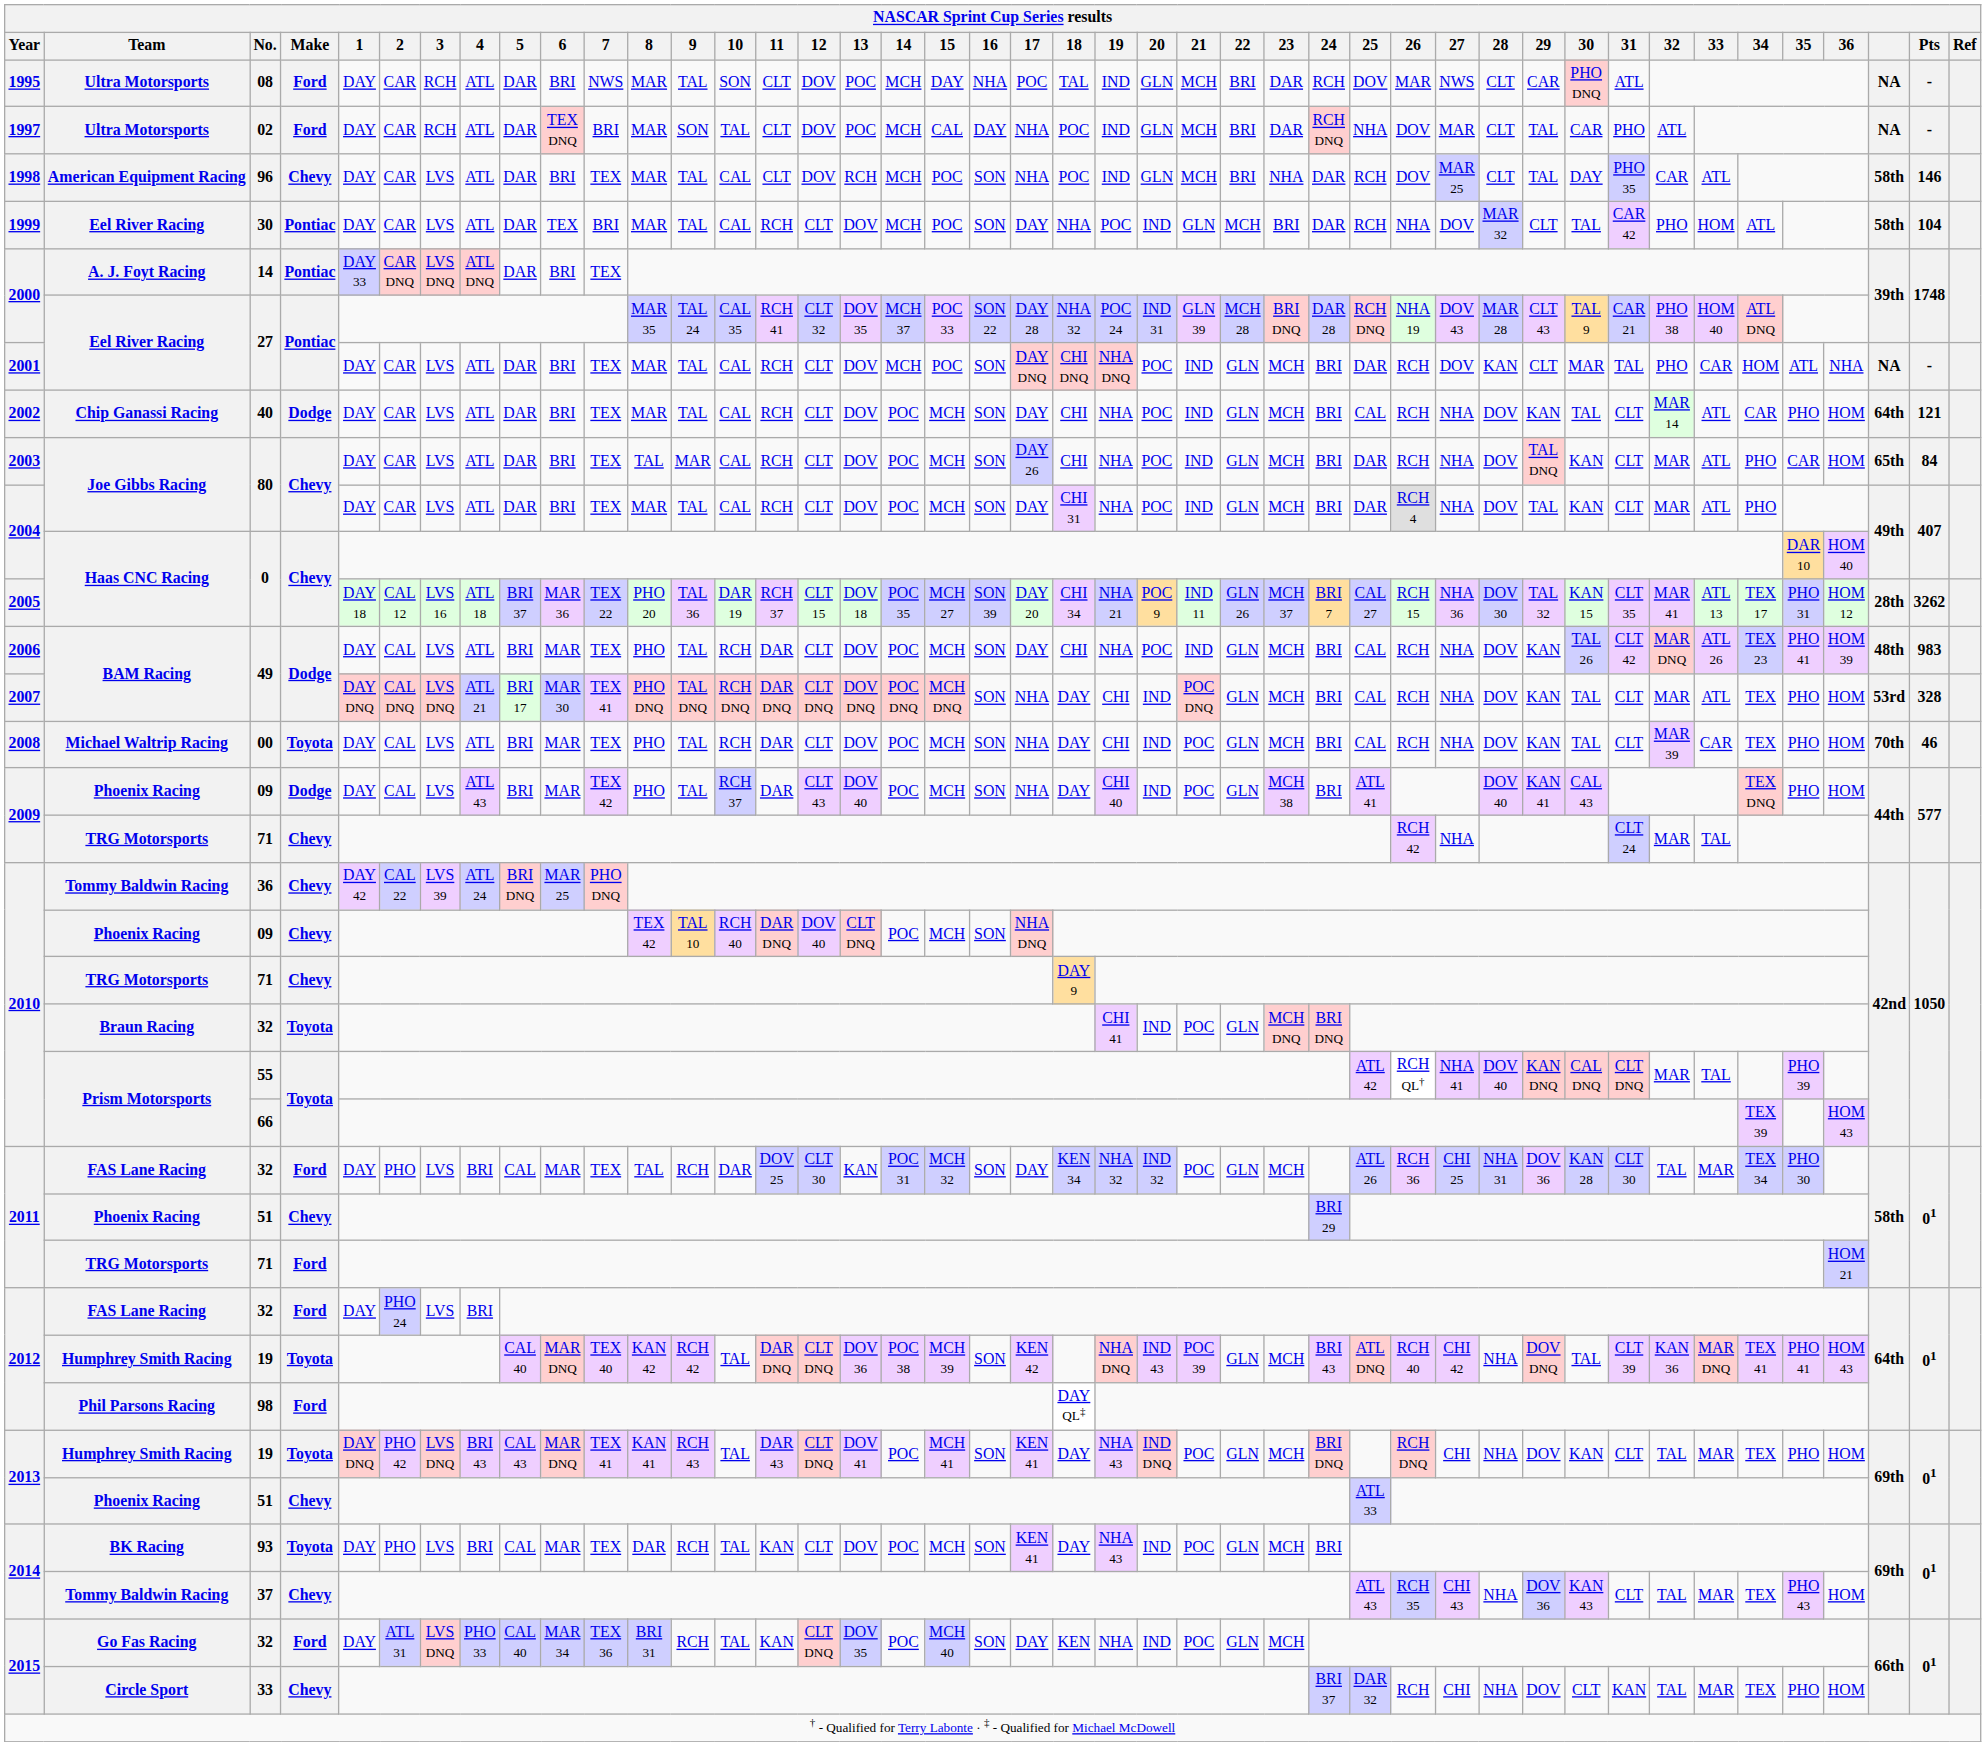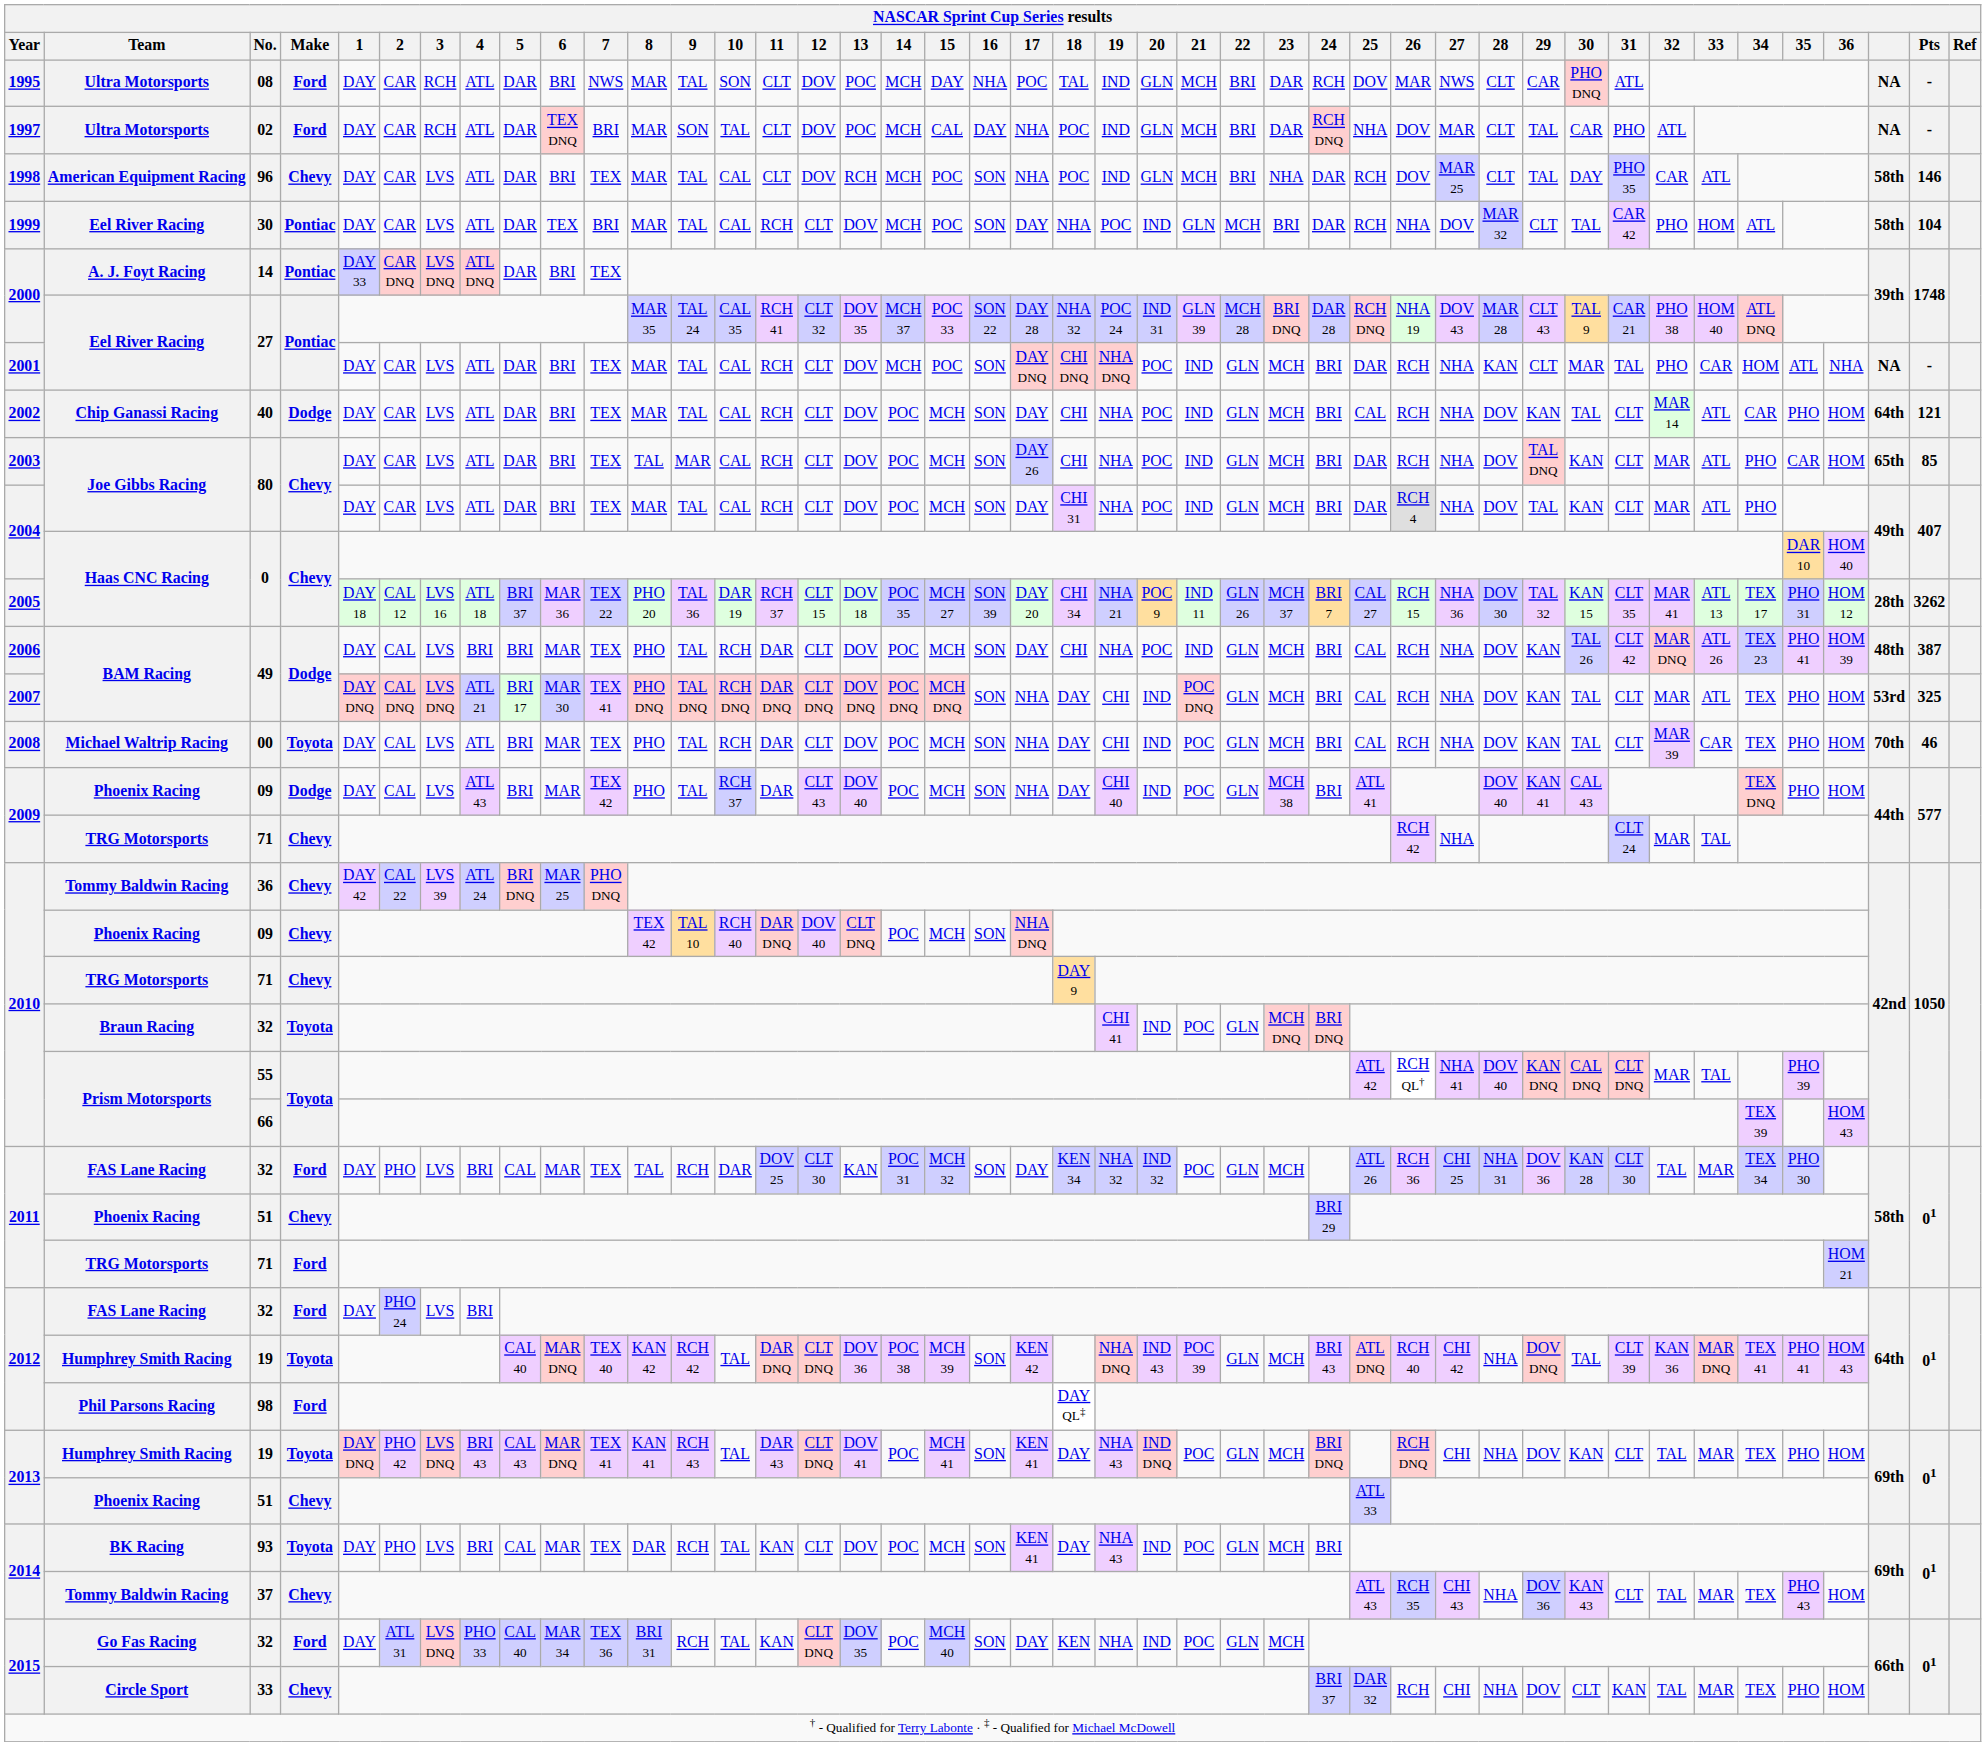2001 / 27 | 27: DOV -> NHA
2003 / 80 | Pts: 84 -> 85
2006 / 49 | 4: ATL -> BRI
2006 / 49 | Pts: 983 -> 387
2007 / 49 | Pts: 328 -> 325
